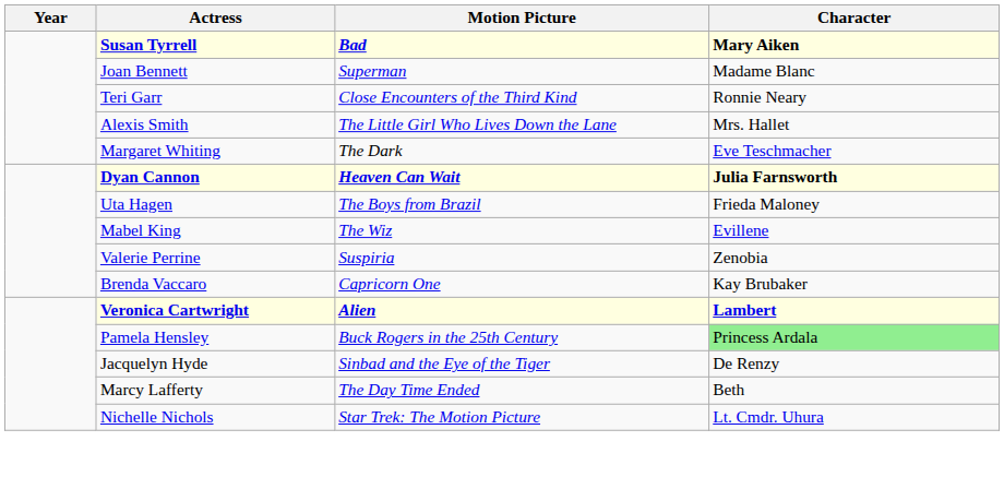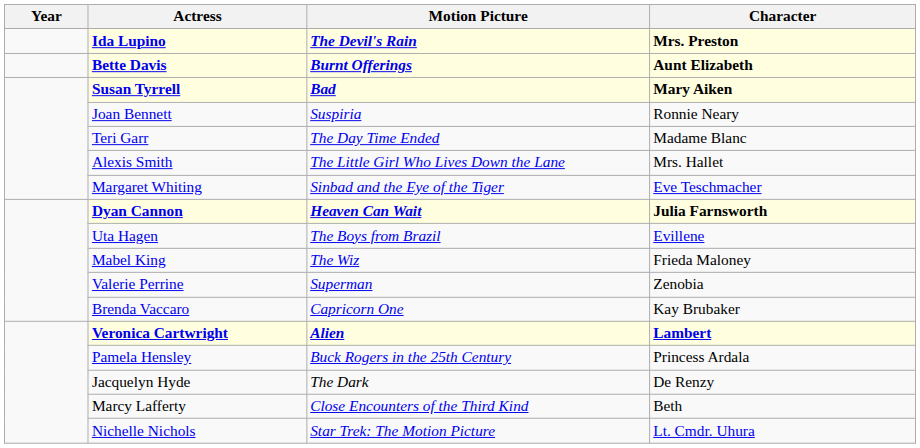+ row: Ida Lupino | The Devil's Rain | Mrs. Preston
+ row: Bette Davis | Burnt Offerings | Aunt Elizabeth
Joan Bennett | Motion Picture: Superman -> Suspiria
Joan Bennett | Character: Madame Blanc -> Ronnie Neary
Teri Garr | Motion Picture: Close Encounters of the Third Kind -> The Day Time Ended
Teri Garr | Character: Ronnie Neary -> Madame Blanc
Margaret Whiting | Motion Picture: The Dark -> Sinbad and the Eye of the Tiger
Uta Hagen | Character: Frieda Maloney -> Evillene
Mabel King | Character: Evillene -> Frieda Maloney
Valerie Perrine | Motion Picture: Suspiria -> Superman
Pamela Hensley | Character: lightgreen background -> no background
Jacquelyn Hyde | Motion Picture: Sinbad and the Eye of the Tiger -> The Dark
Marcy Lafferty | Motion Picture: The Day Time Ended -> Close Encounters of the Third Kind
